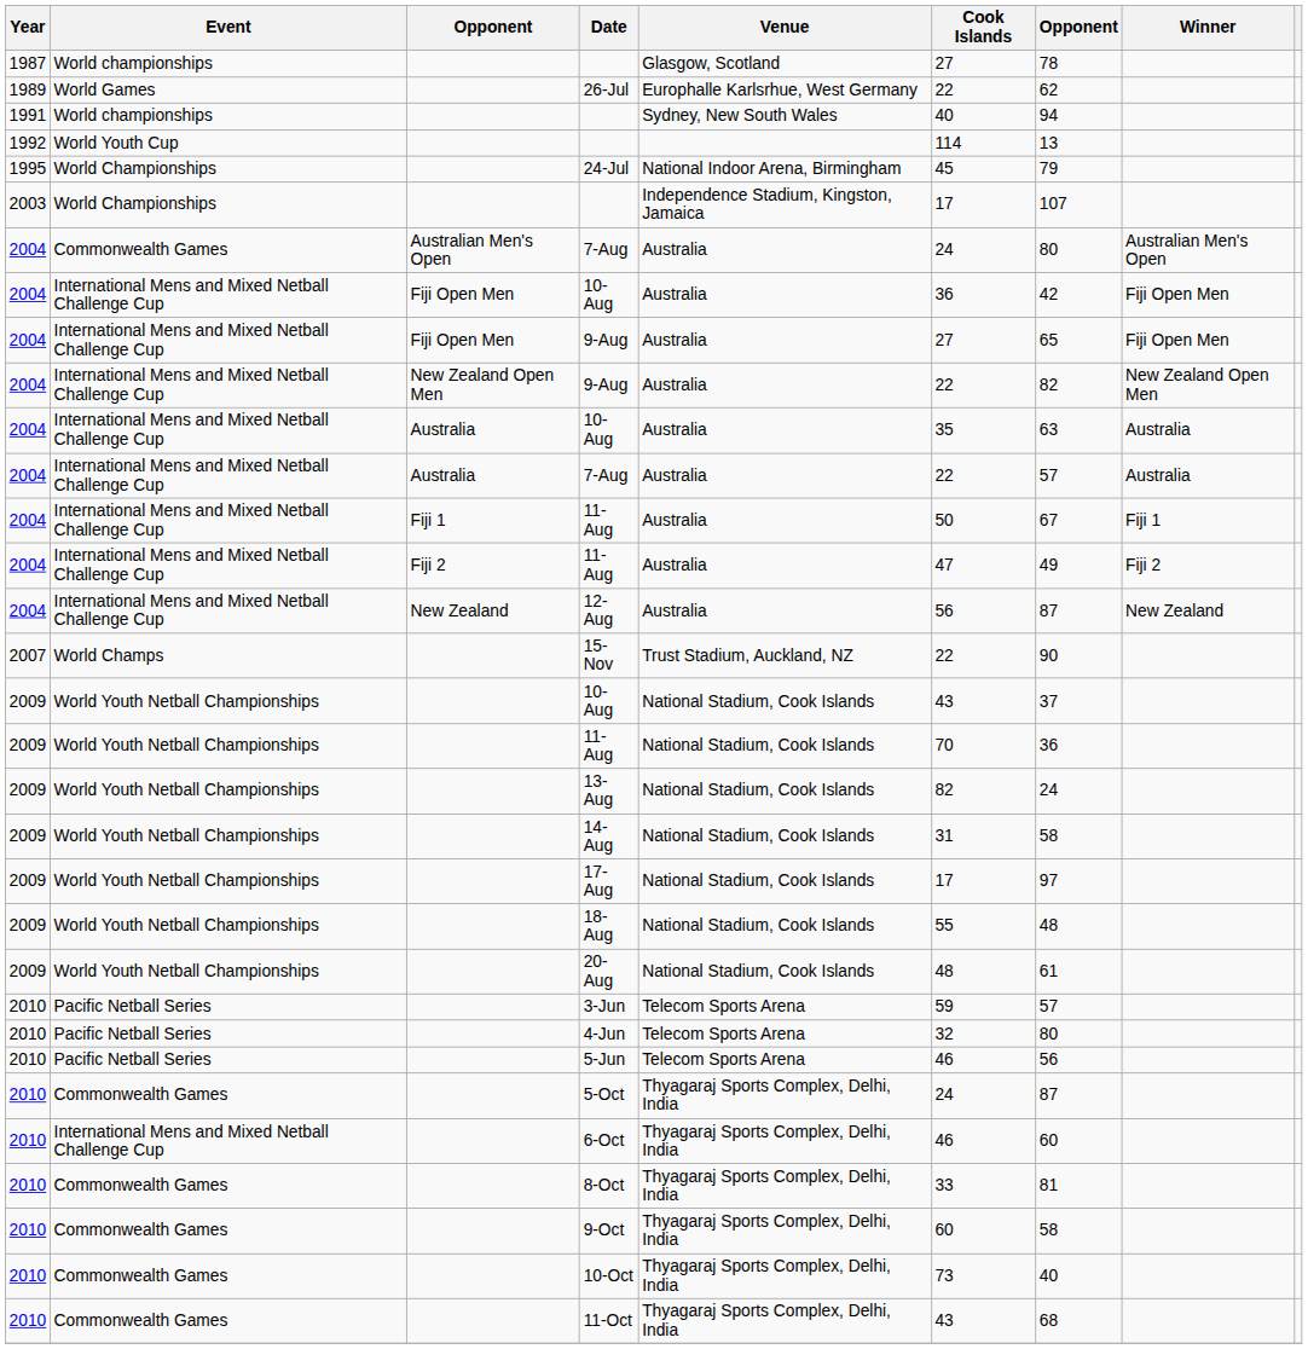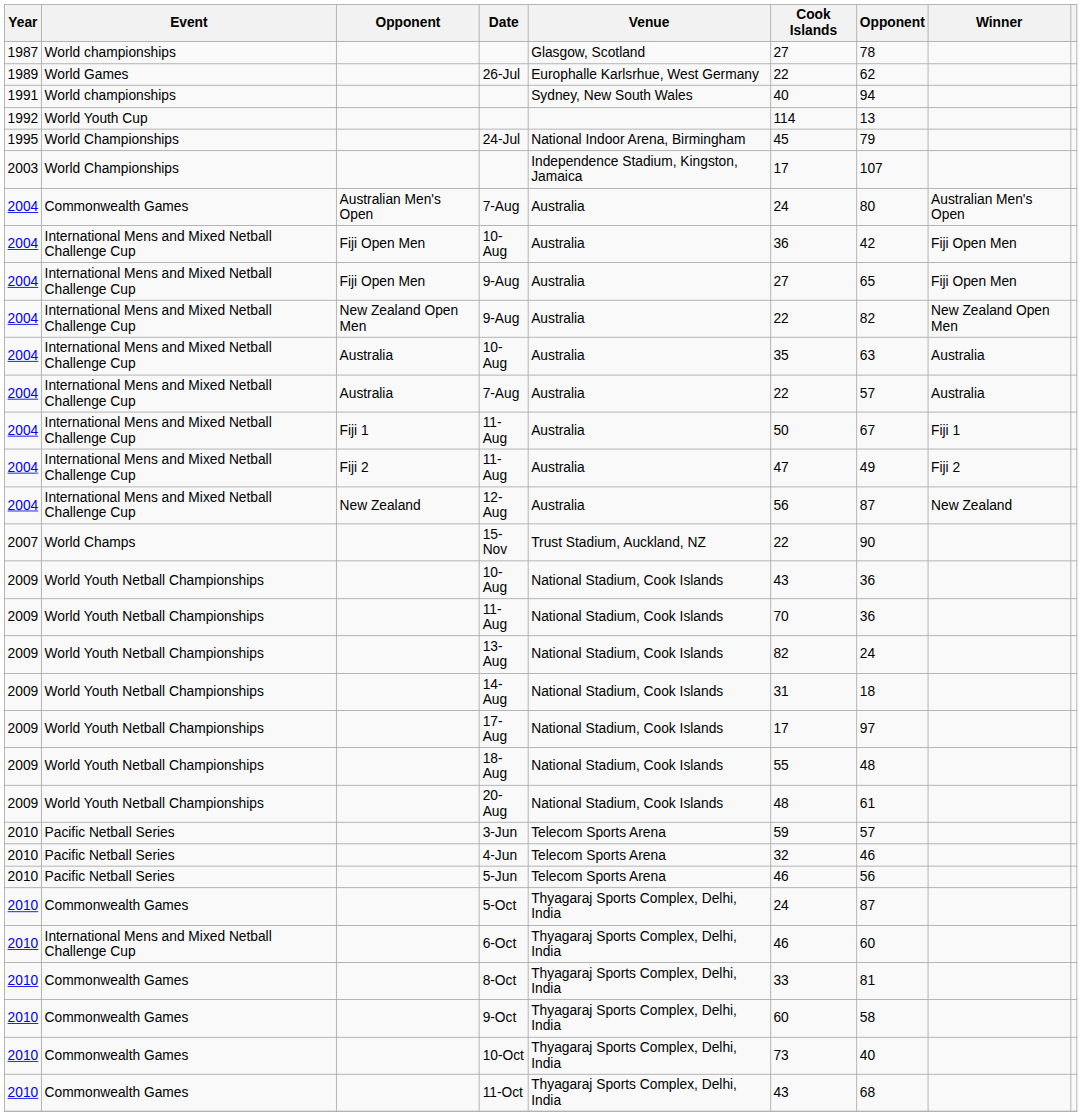10‐Aug | column 7: 37 -> 36
14‐Aug | column 7: 58 -> 18
4‐Jun | column 7: 80 -> 46
